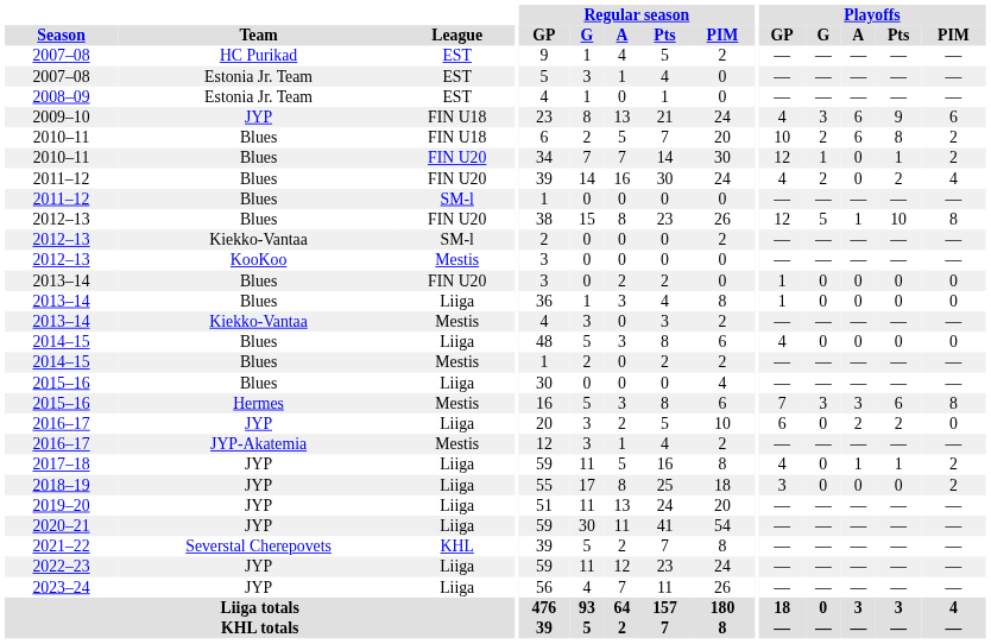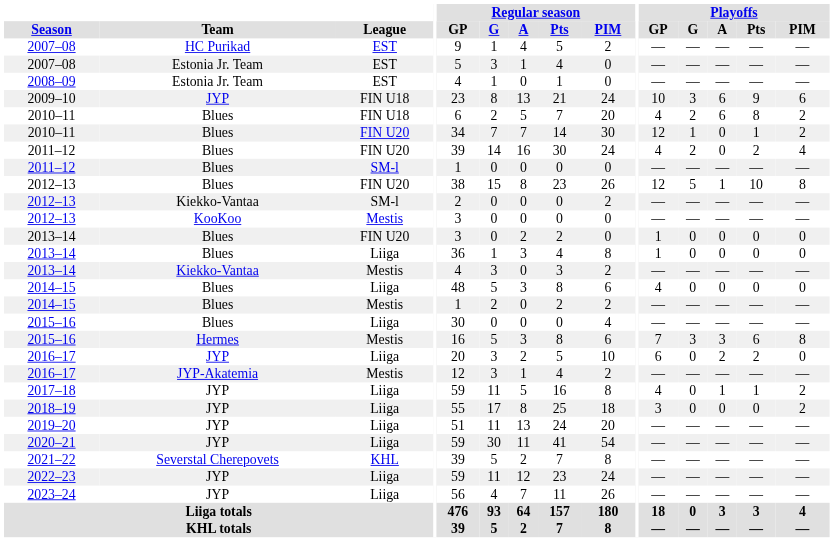2009–10 | Playoffs / GP: 4 -> 10
2010–11 / FIN U18 | Playoffs / GP: 10 -> 4
